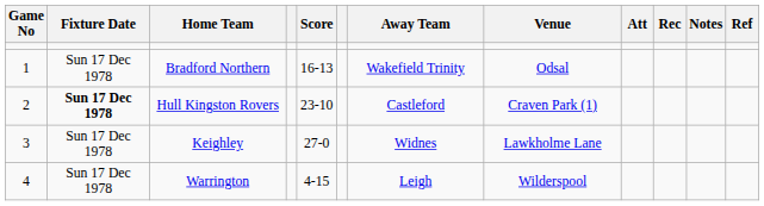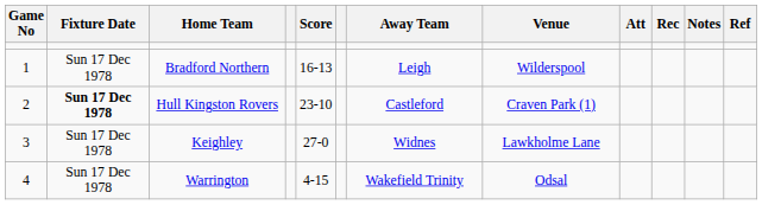Bradford Northern | Away Team: Wakefield Trinity -> Leigh
Bradford Northern | Venue: Odsal -> Wilderspool
Warrington | Away Team: Leigh -> Wakefield Trinity
Warrington | Venue: Wilderspool -> Odsal
